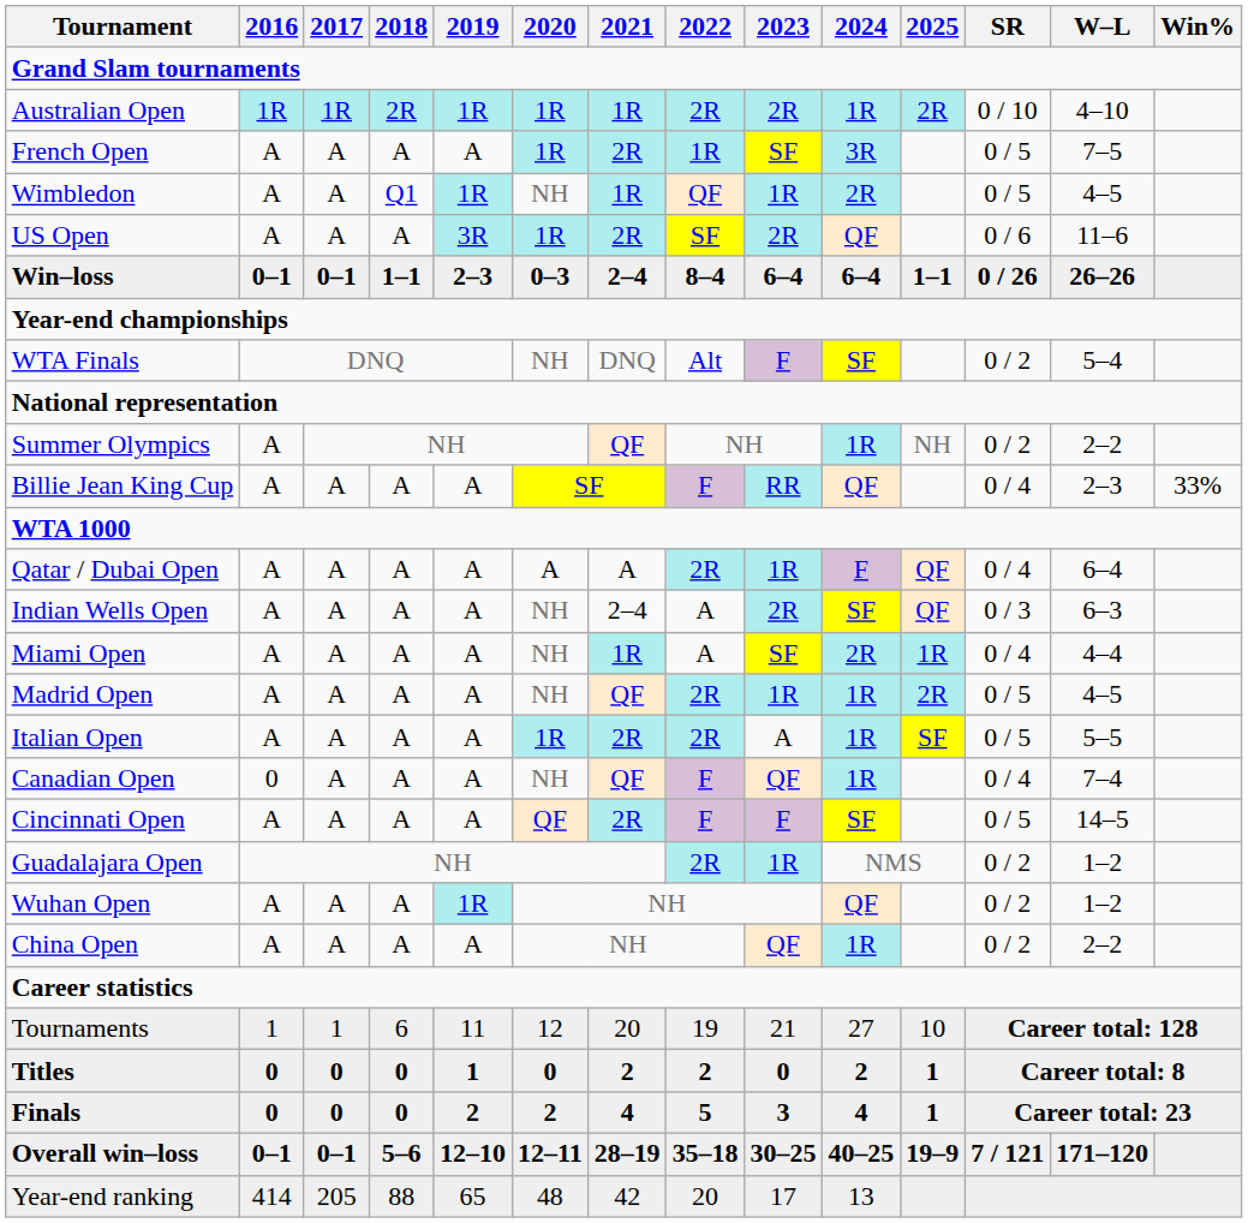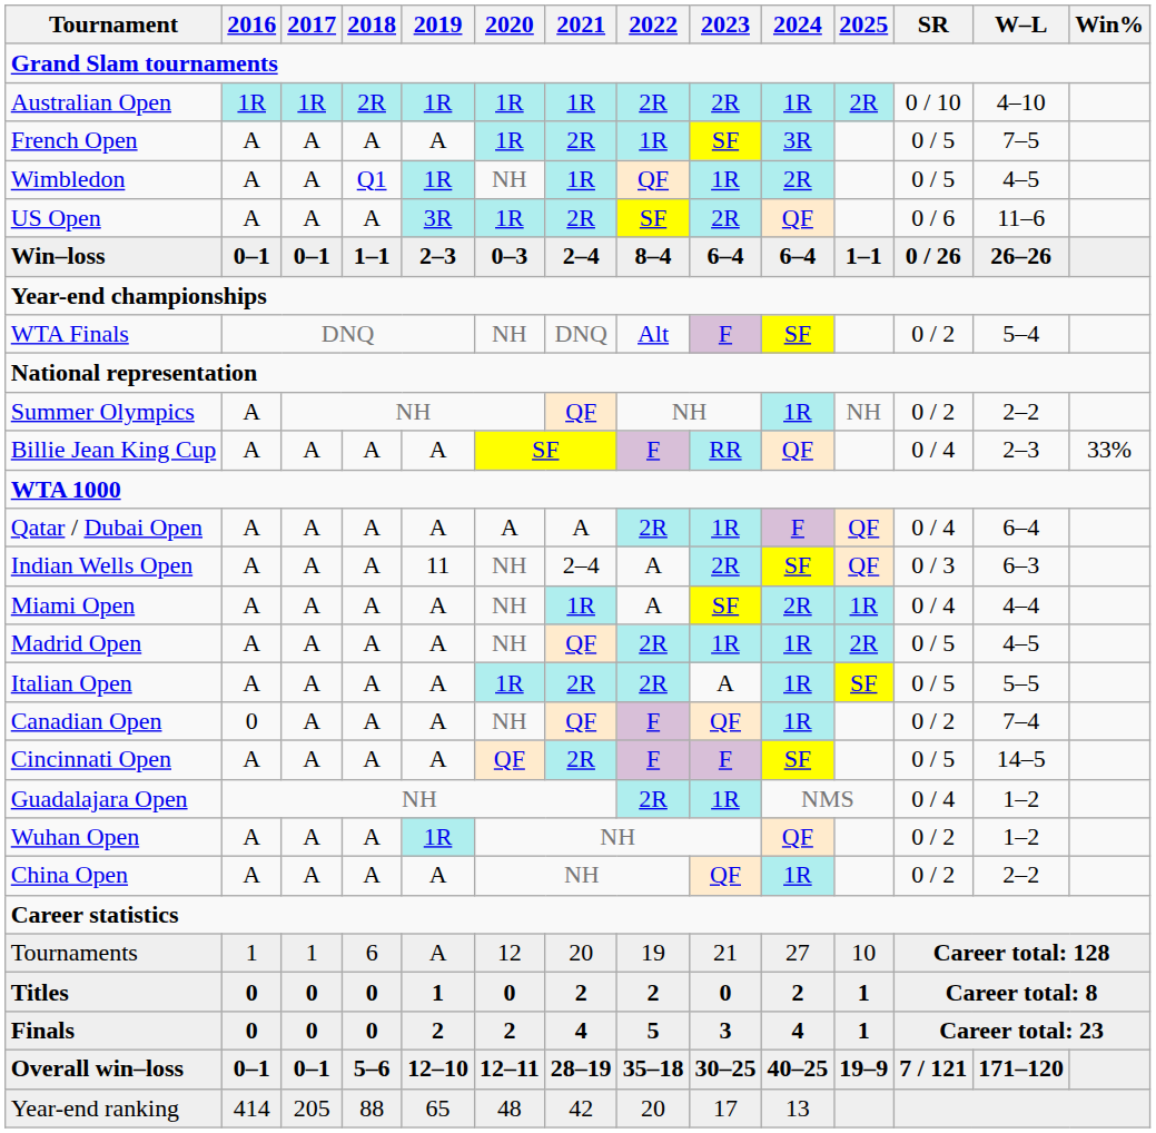Indian Wells Open | 2019: A -> 11
Canadian Open | SR: 0 / 4 -> 0 / 2
Guadalajara Open | SR: 0 / 2 -> 0 / 4
Tournaments | 2019: 11 -> A
